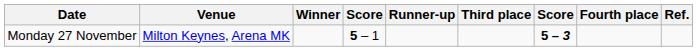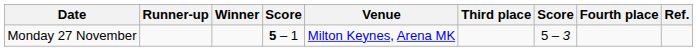columns swapped: Venue <-> Runner-up
Monday 27 November | column 7: bold -> normal
